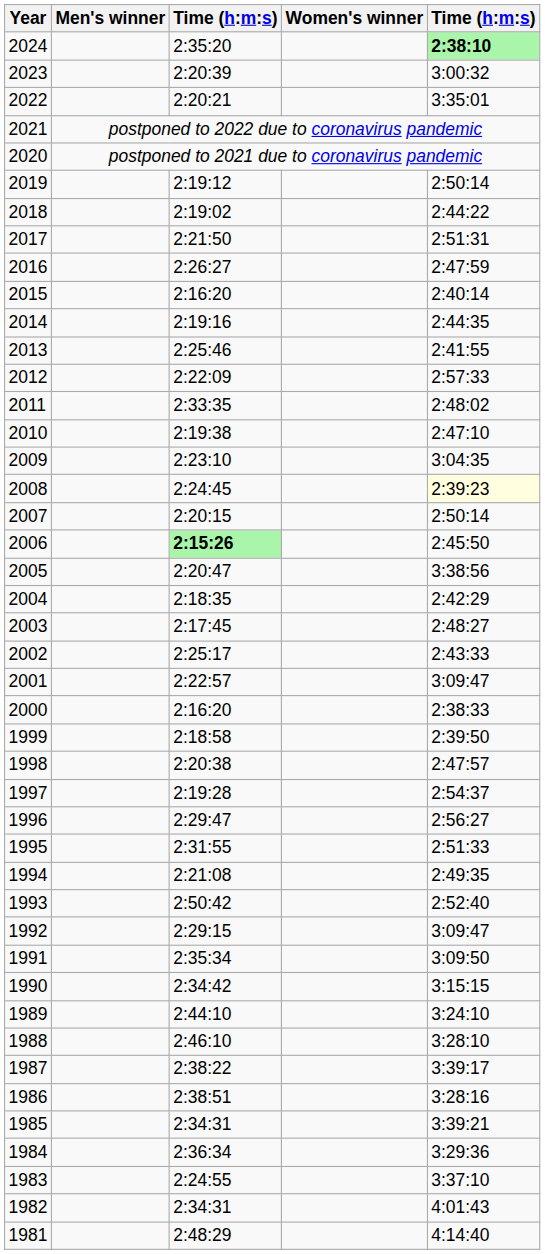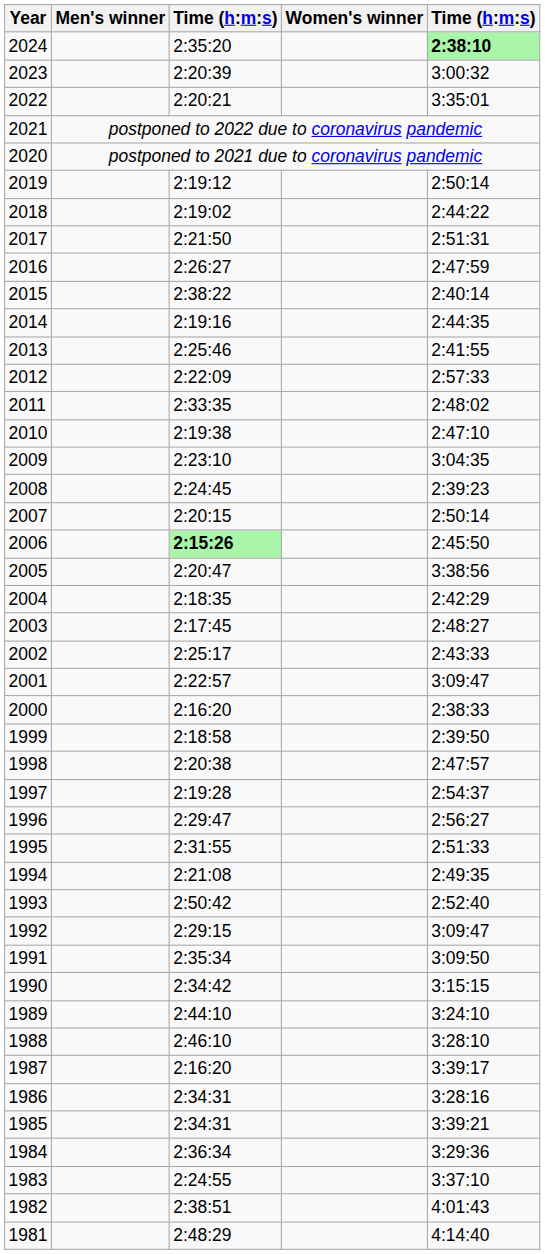2015 | column 3: 2:16:20 -> 2:38:22
2008 | column 5: lightyellow background -> no background
1987 | column 3: 2:38:22 -> 2:16:20
1986 | column 3: 2:38:51 -> 2:34:31
1982 | column 3: 2:34:31 -> 2:38:51
